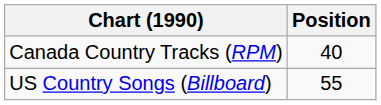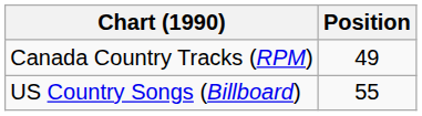Canada Country Tracks (RPM) | Position: 40 -> 49
